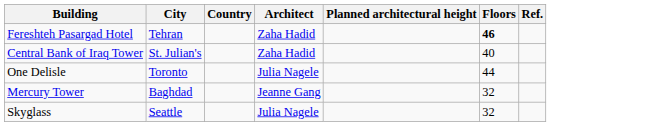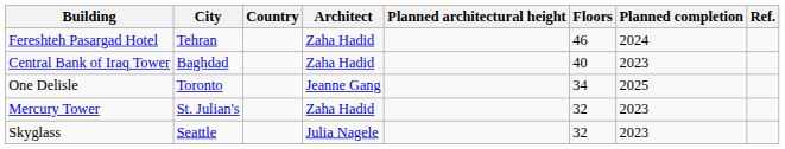+ column: Planned completion | 2024 | 2023 | 2025 | 2023 | 2023
Fereshteh Pasargad Hotel | Floors: bold -> normal
Central Bank of Iraq Tower | City: St. Julian's -> Baghdad
One Delisle | Architect: Julia Nagele -> Jeanne Gang
One Delisle | Floors: 44 -> 34
Mercury Tower | City: Baghdad -> St. Julian's
Mercury Tower | Architect: Jeanne Gang -> Zaha Hadid
